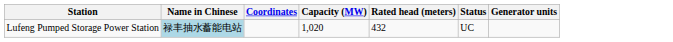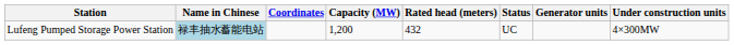+ column: Under construction units | 4×300MW
Lufeng Pumped Storage Power Station | Capacity (MW): 1,020 -> 1,200
